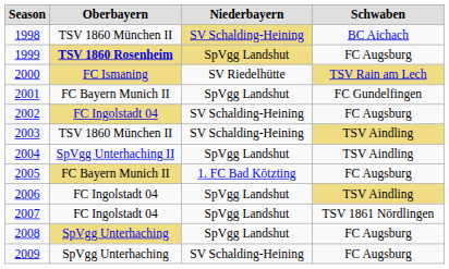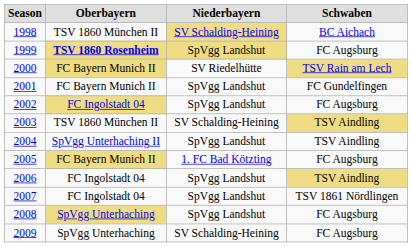2000 | Oberbayern: FC Ismaning -> FC Bayern Munich II
2002 | Niederbayern: SV Schalding-Heining -> SpVgg Landshut
